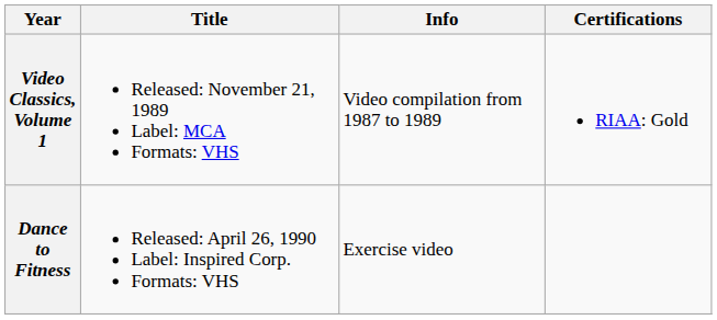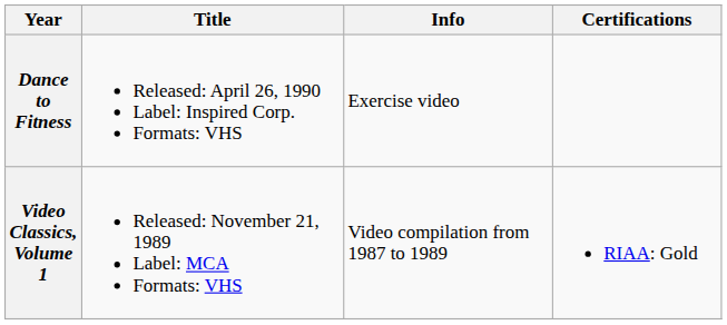rows swapped: Video Classics, Volume 1 <-> Dance to Fitness
